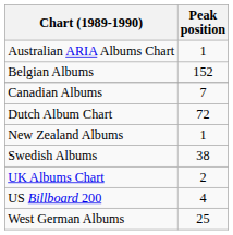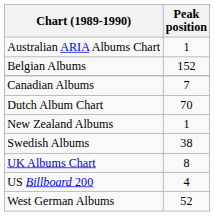Dutch Album Chart | Peak position: 72 -> 70
UK Albums Chart | Peak position: 2 -> 8
West German Albums | Peak position: 25 -> 52
